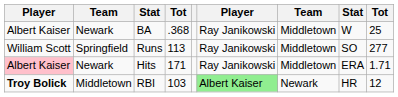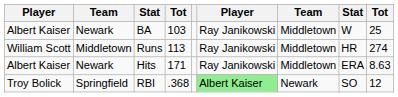BA | column 4: .368 -> 103
Runs | column 2: Springfield -> Middletown
Runs | column 8: SO -> HR
Runs | column 9: 277 -> 274
Hits | column 1: pink background -> no background
Hits | column 9: 1.71 -> 8.63
RBI | column 1: bold -> normal
RBI | column 2: Middletown -> Springfield
RBI | column 4: 103 -> .368
RBI | column 8: HR -> SO
